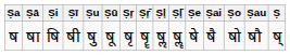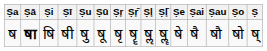columns swapped: Ṣo <-> Ṣau
ष | Ṣā: normal -> bold
